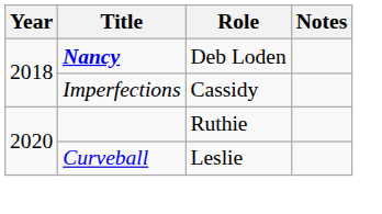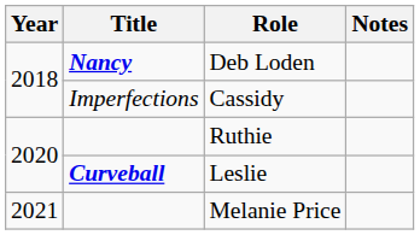Leslie | Title: normal -> bold
+ row: 2021 | Melanie Price
